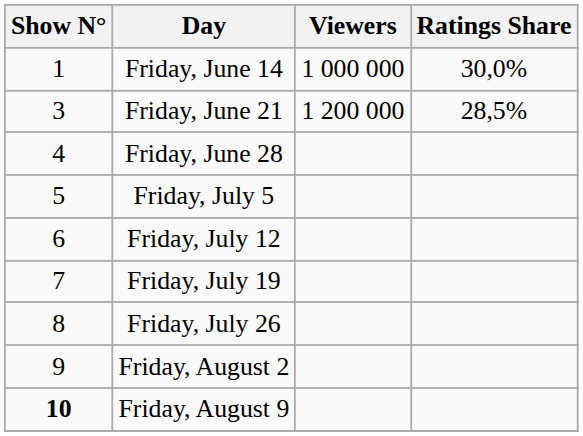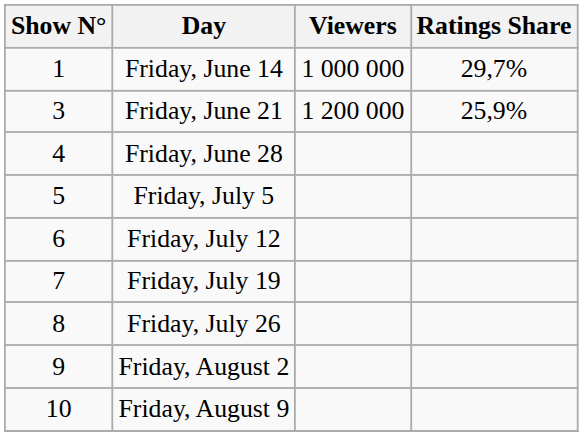Friday, June 14 | Ratings Share: 30,0% -> 29,7%
Friday, June 21 | Ratings Share: 28,5% -> 25,9%
Friday, August 9 | Show N°: bold -> normal
